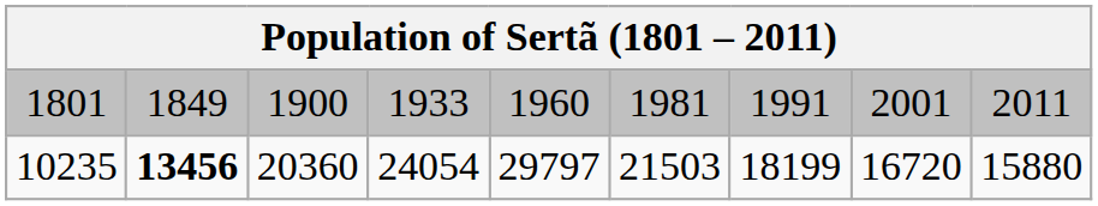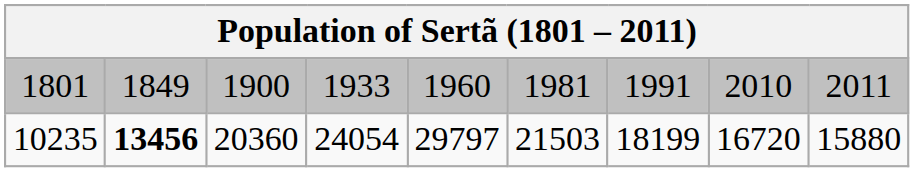1801 | column 8: 2001 -> 2010
